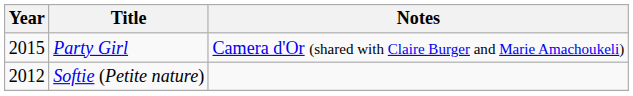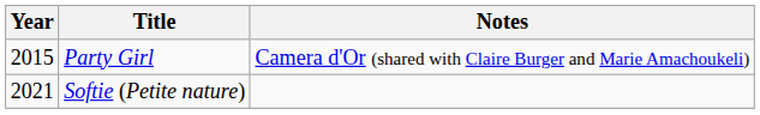Softie (Petite nature) | Year: 2012 -> 2021
